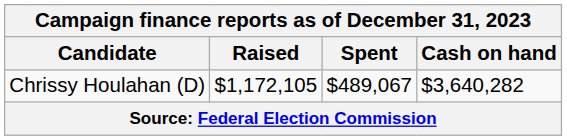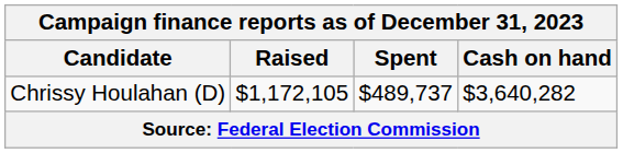Chrissy Houlahan (D) | Spent: $489,067 -> $489,737
